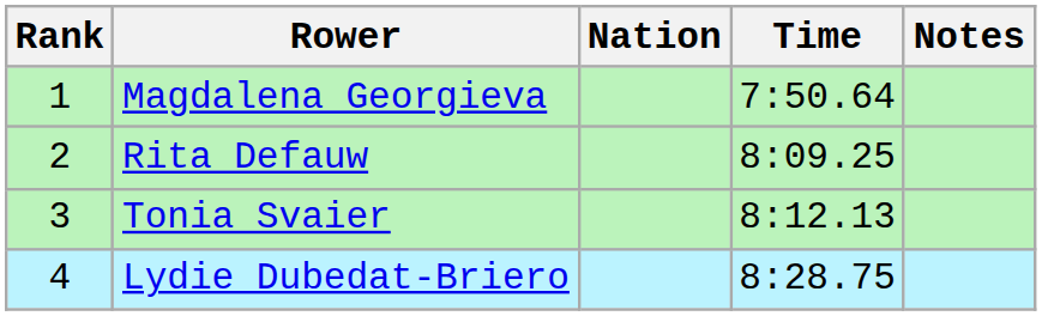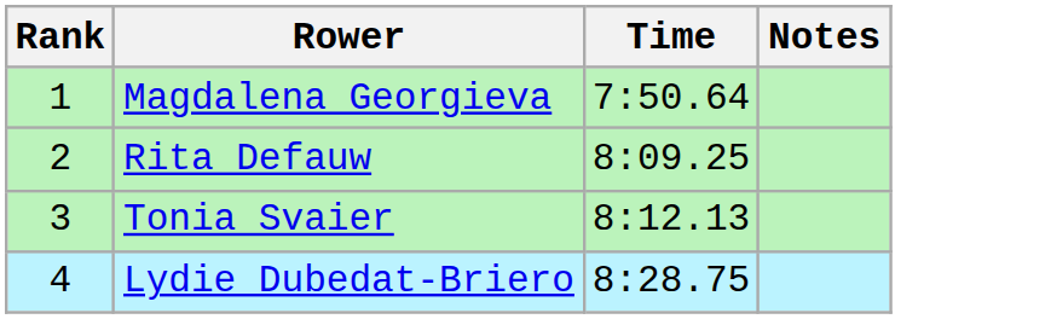- column: Nation
